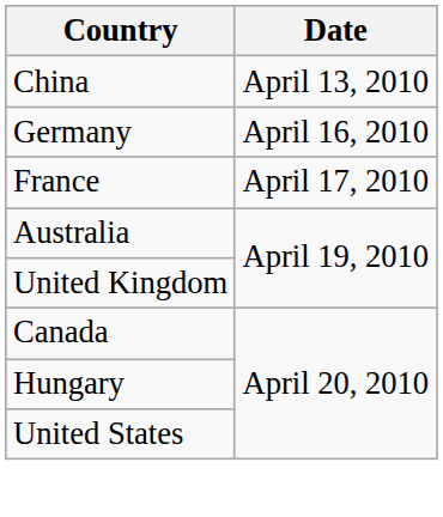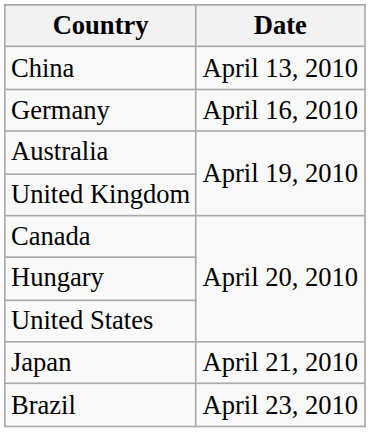- row: France | April 17, 2010
+ row: Japan | April 21, 2010
+ row: Brazil | April 23, 2010
